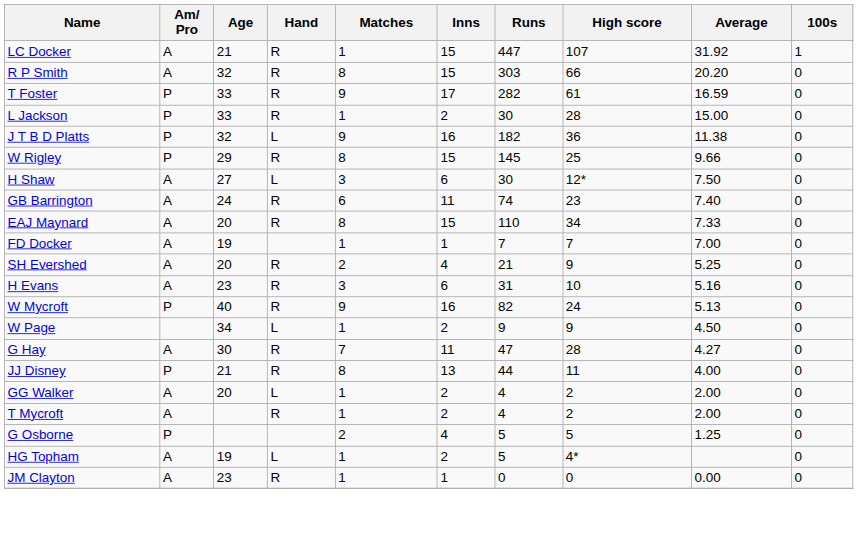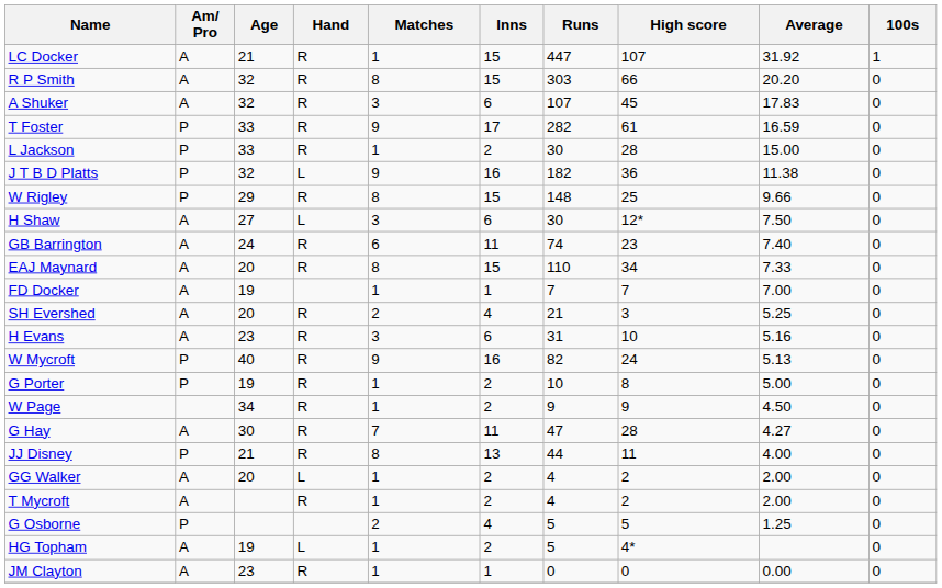+ row: A Shuker | A | 32 | R | 3 | 6 | 107 | 45 | 17.83 | 0
W Rigley | Runs: 145 -> 148
SH Evershed | High score: 9 -> 3
+ row: G Porter | P | 19 | R | 1 | 2 | 10 | 8 | 5.00 | 0
W Page | Hand: L -> R
